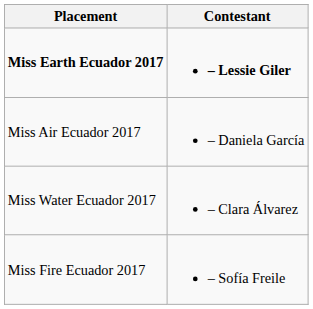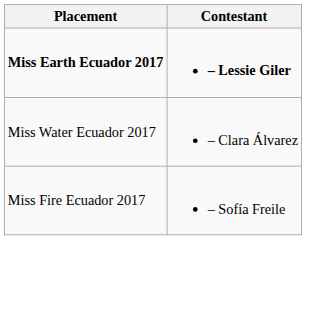- row: Miss Air Ecuador 2017 | – Daniela García
